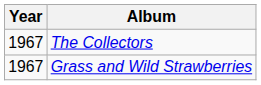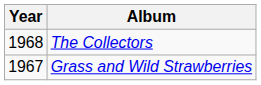The Collectors | Year: 1967 -> 1968
